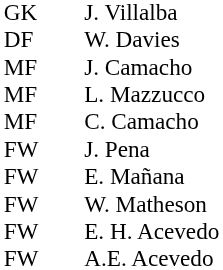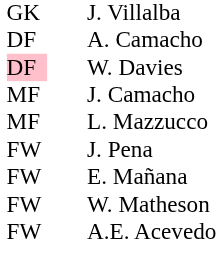+ row: DF | A. Camacho
W. Davies | column 1: no background -> pink background
- row: MF | C. Camacho
- row: FW | E. H. Acevedo
